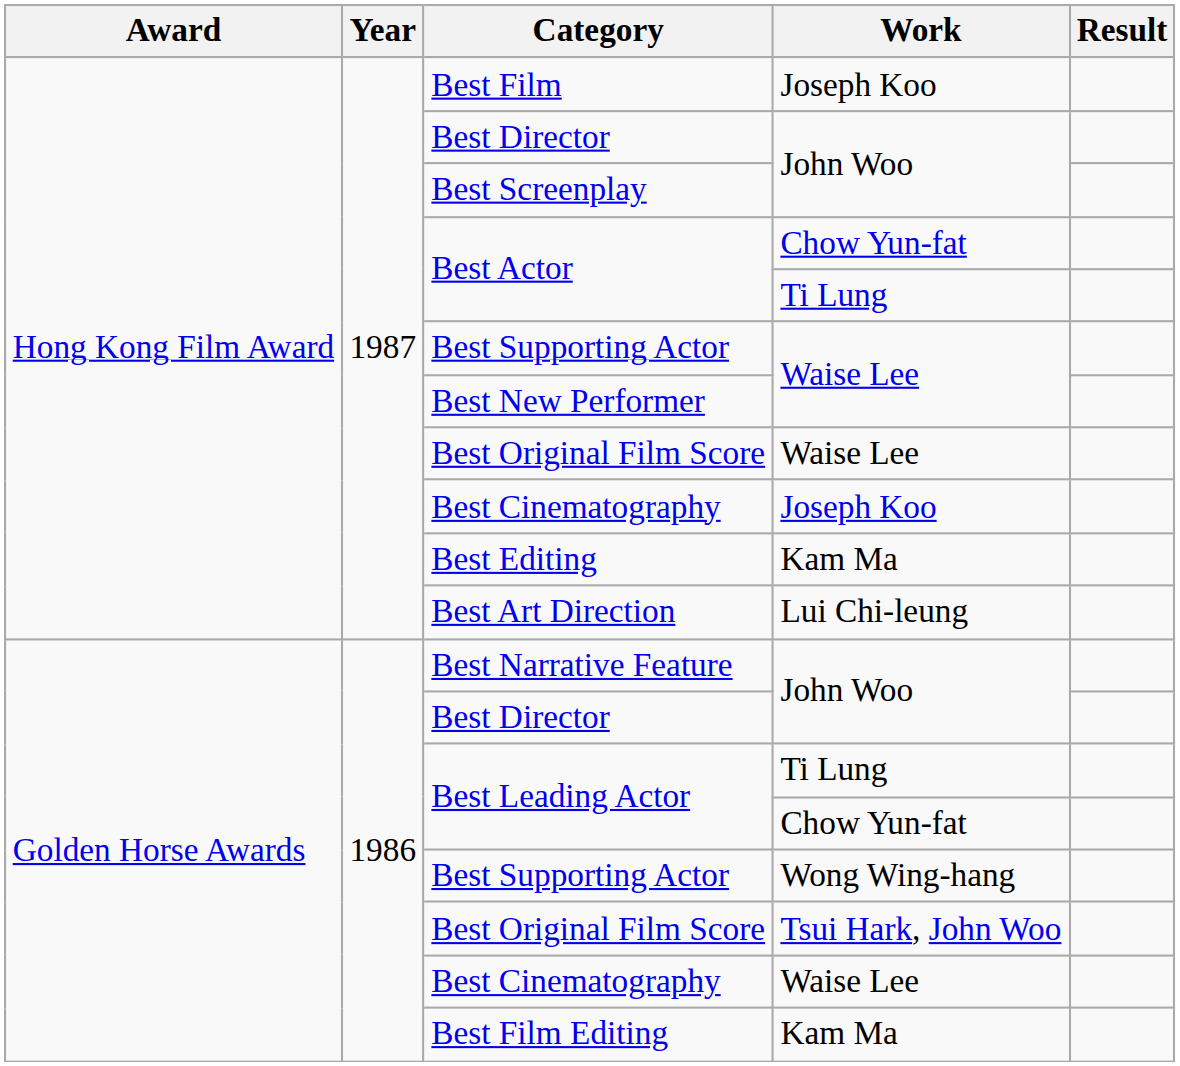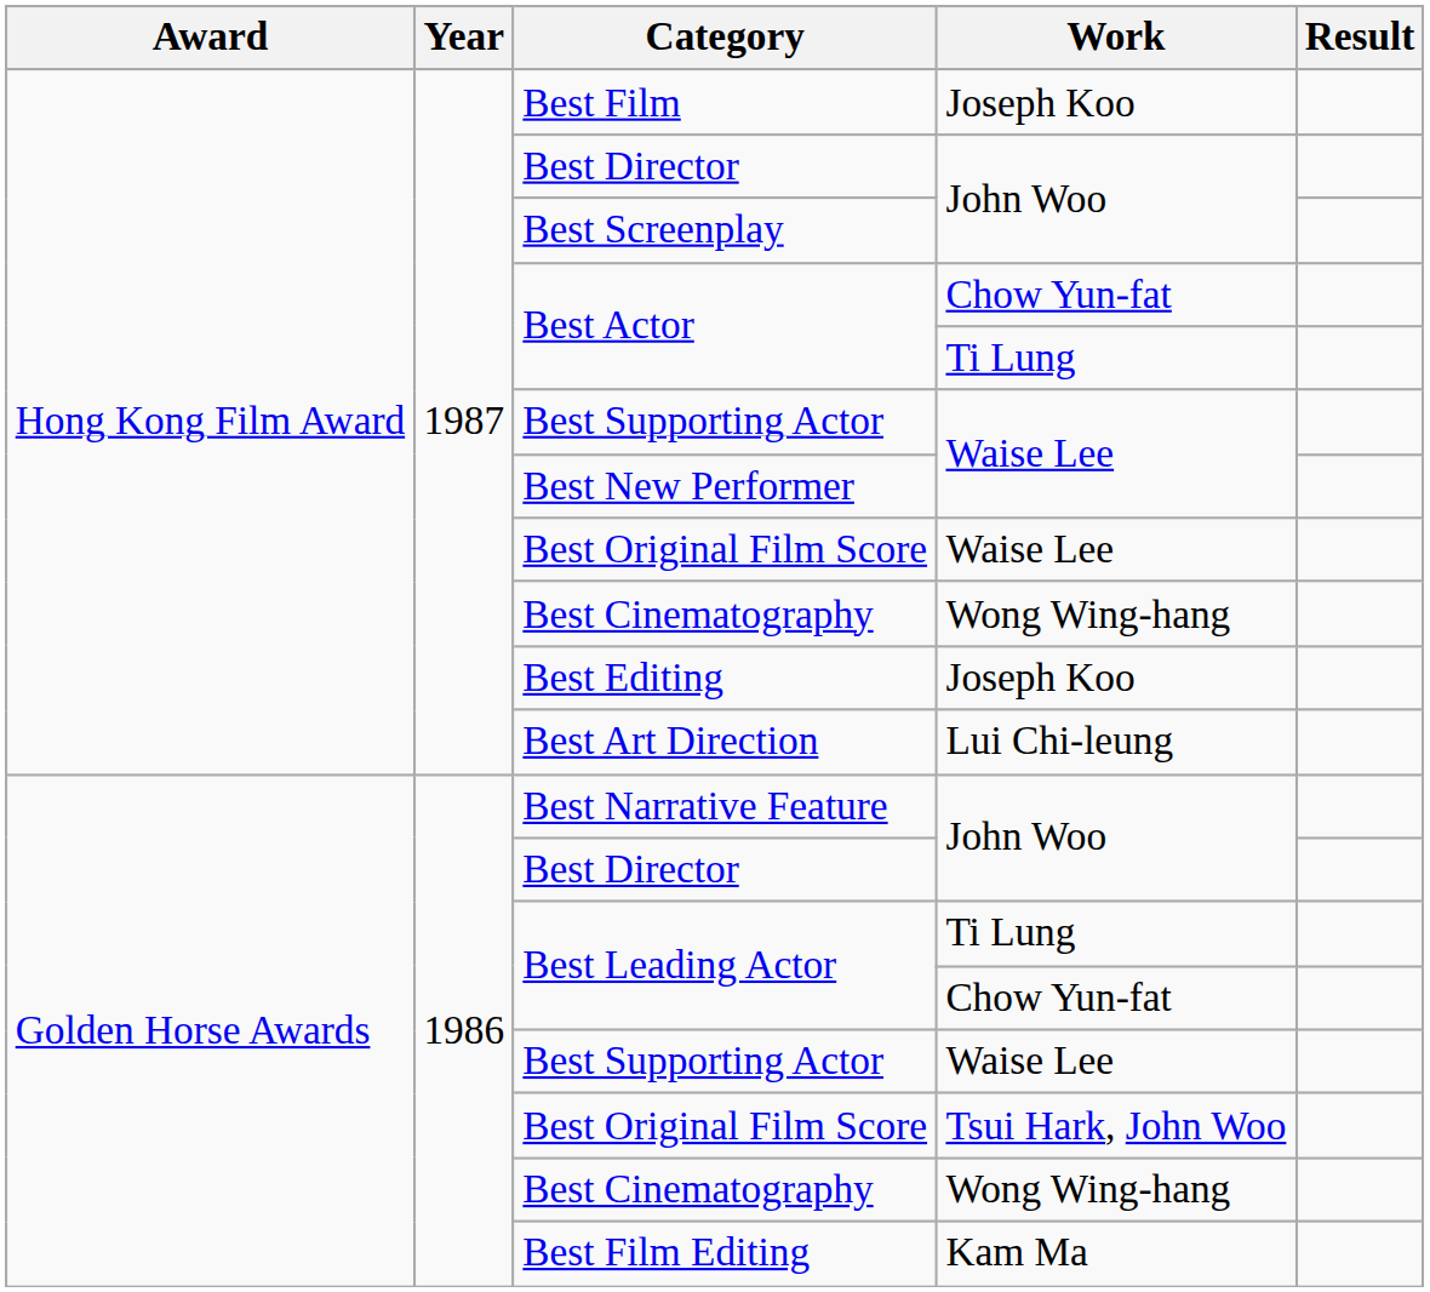Hong Kong Film Award / Best Cinematography | Work: Joseph Koo -> Wong Wing-hang
Best Editing | Work: Kam Ma -> Joseph Koo
Golden Horse Awards / Best Supporting Actor | Work: Wong Wing-hang -> Waise Lee
Golden Horse Awards / Best Cinematography | Work: Waise Lee -> Wong Wing-hang
